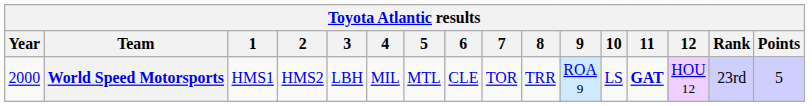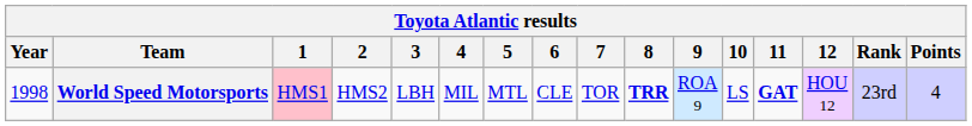World Speed Motorsports | Year: 2000 -> 1998
World Speed Motorsports | 1: no background -> pink background
World Speed Motorsports | 8: normal -> bold
World Speed Motorsports | Points: 5 -> 4
